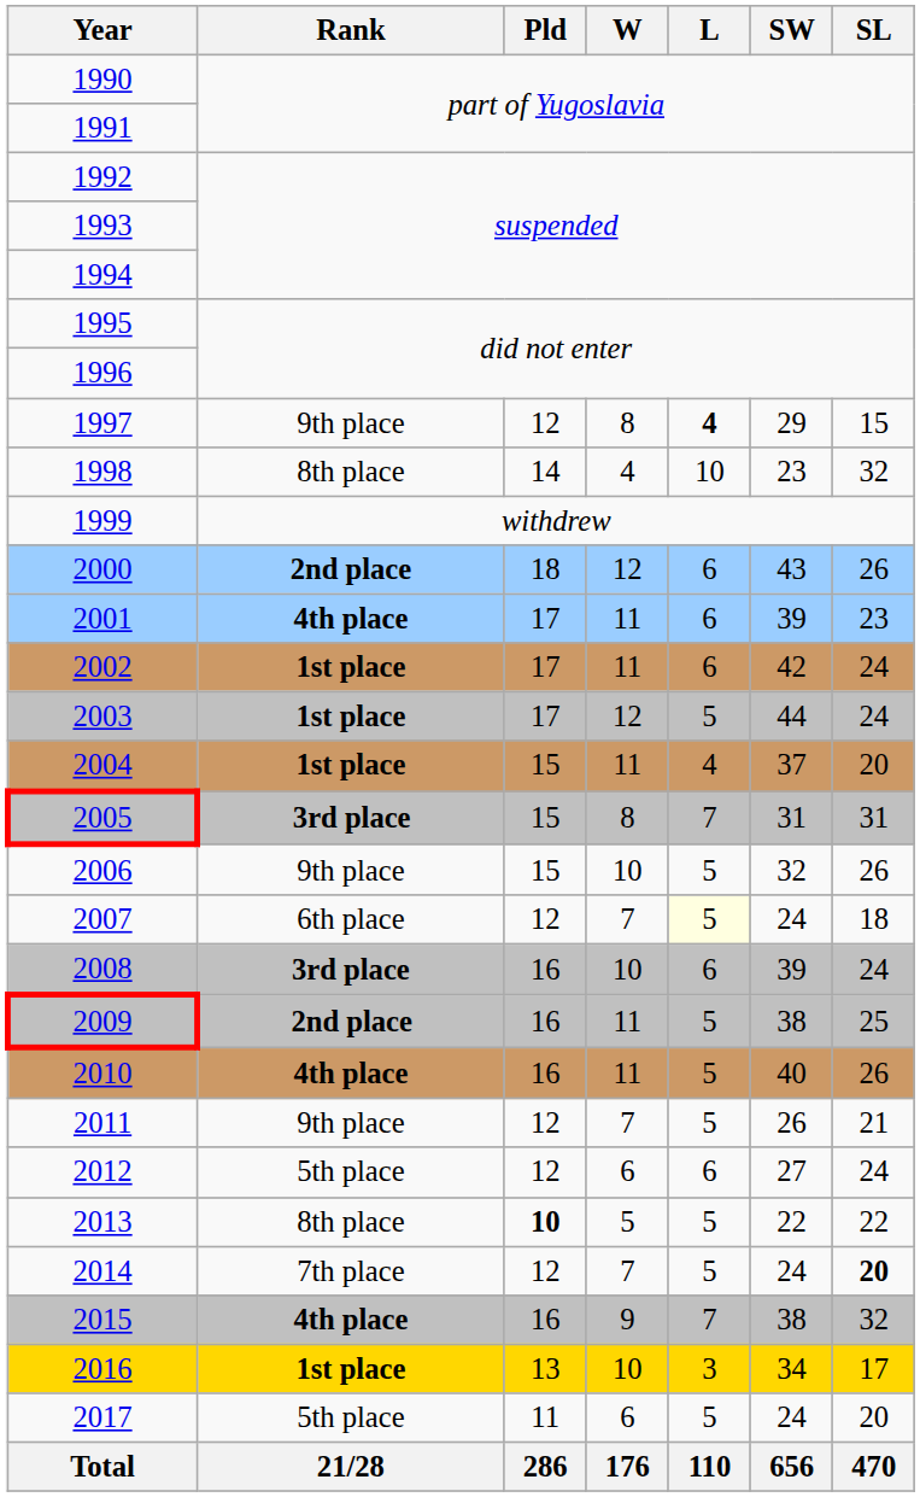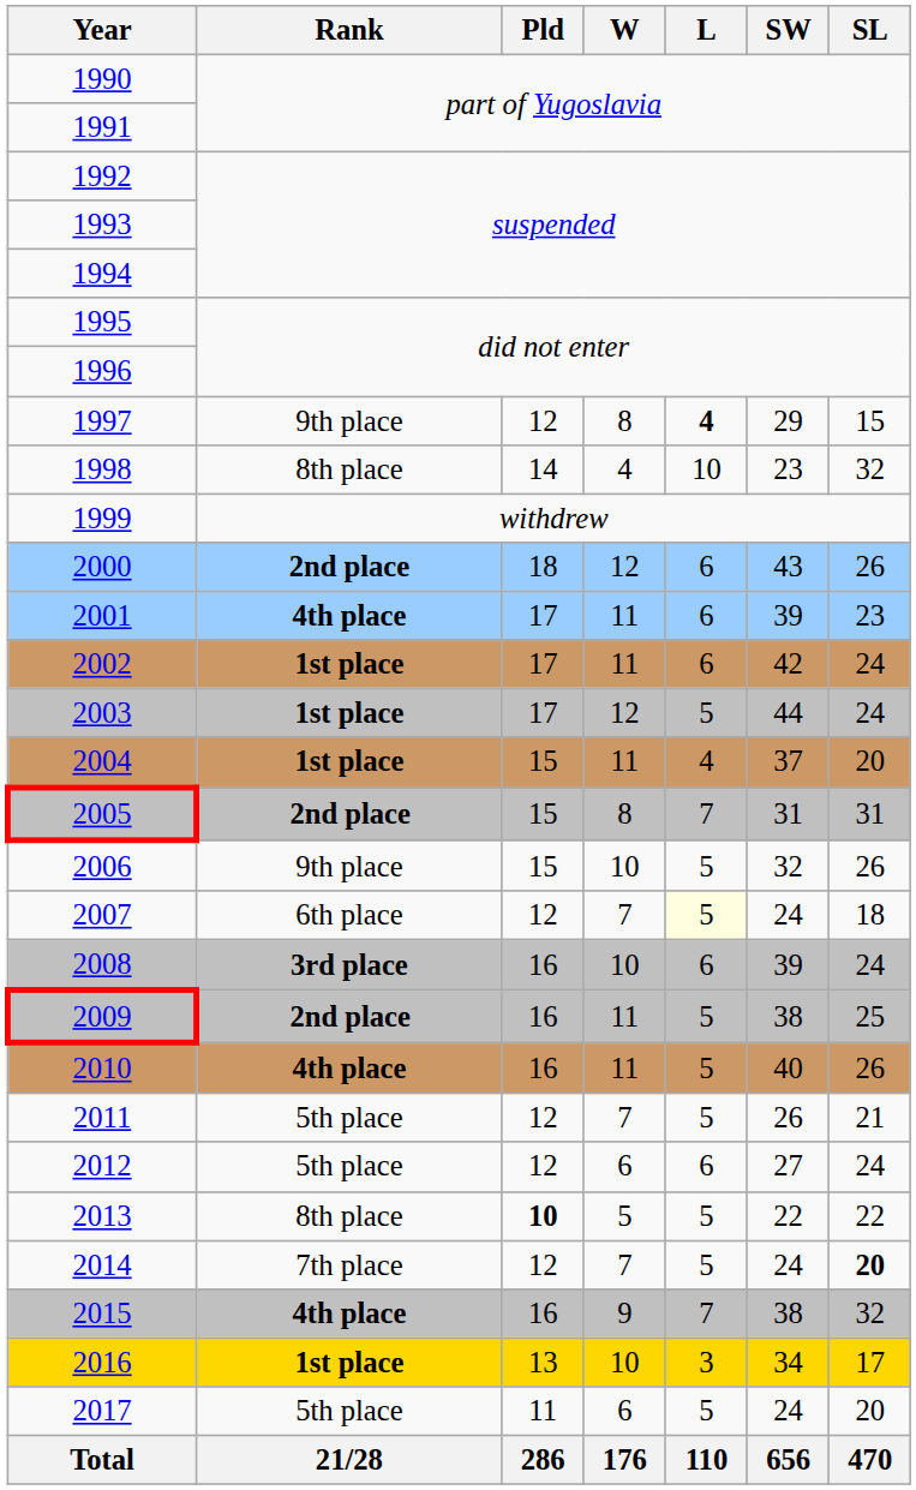2005 | Rank: 3rd place -> 2nd place
2011 | Rank: 9th place -> 5th place
